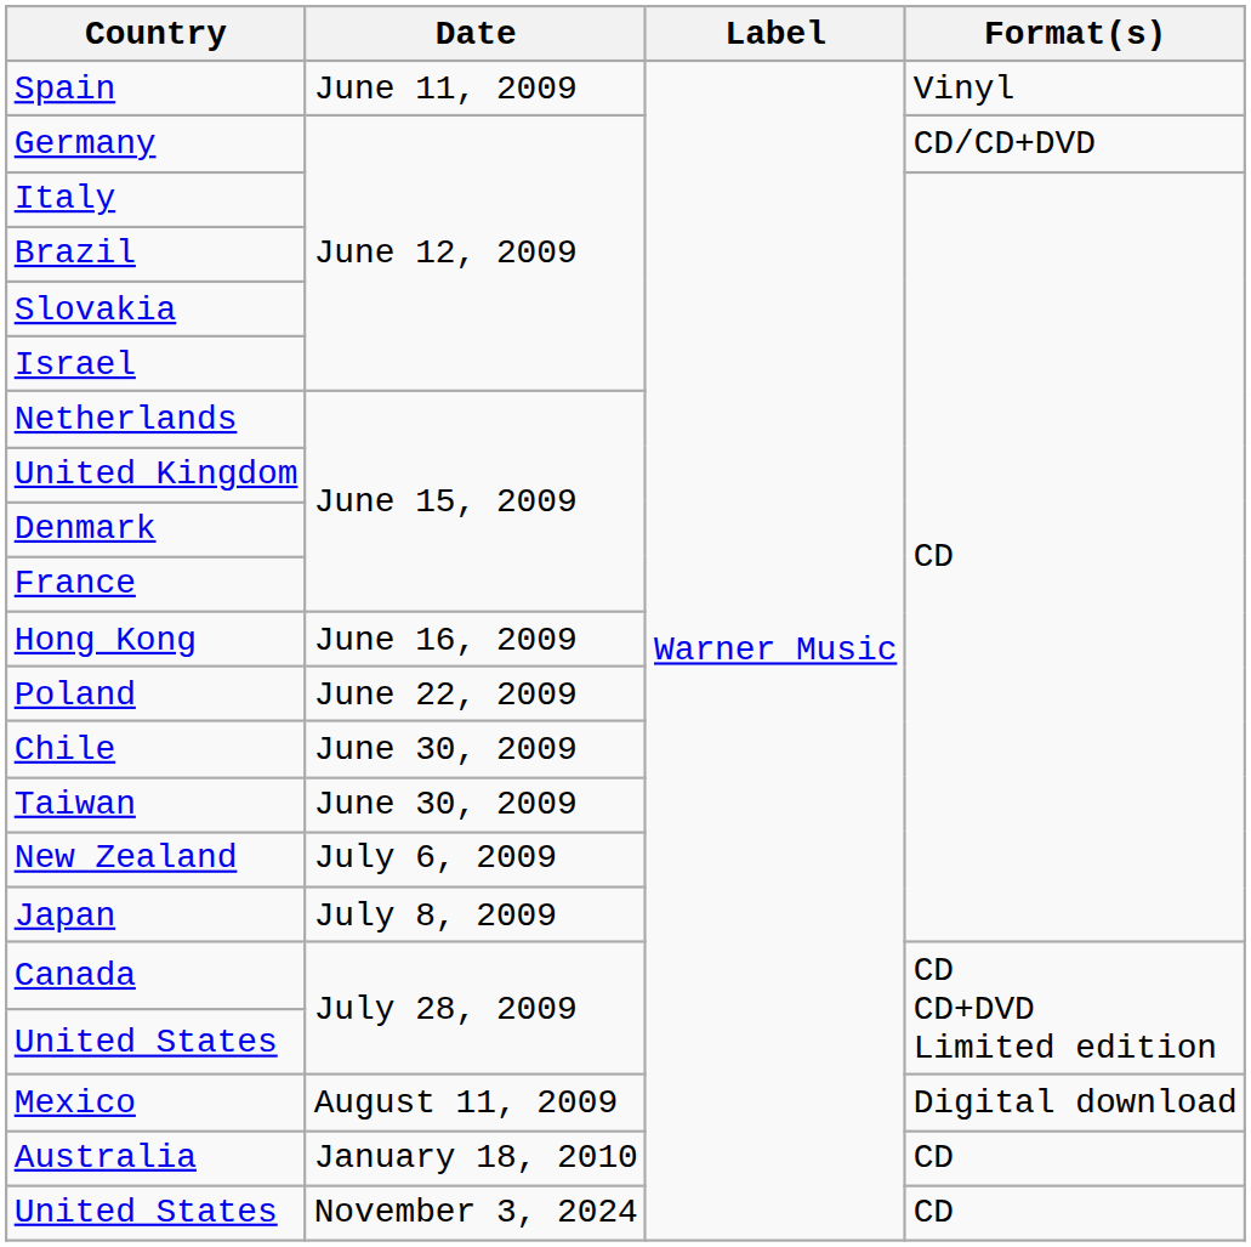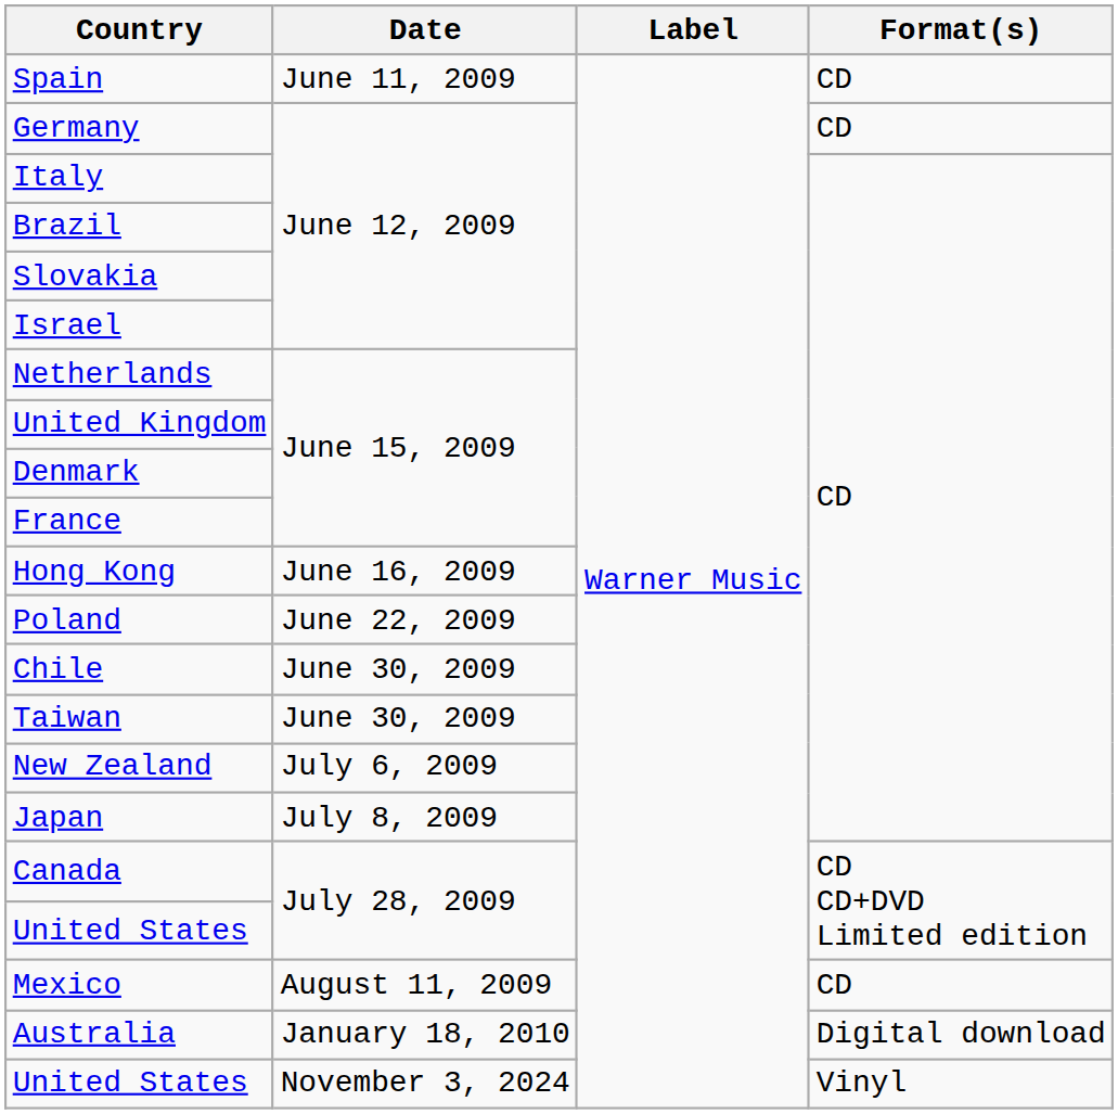Spain | Format(s): Vinyl -> CD
Germany | Format(s): CD/CD+DVD -> CD
Mexico | Format(s): Digital download -> CD
Australia | Format(s): CD -> Digital download
United States / November 3, 2024 | Format(s): CD -> Vinyl
